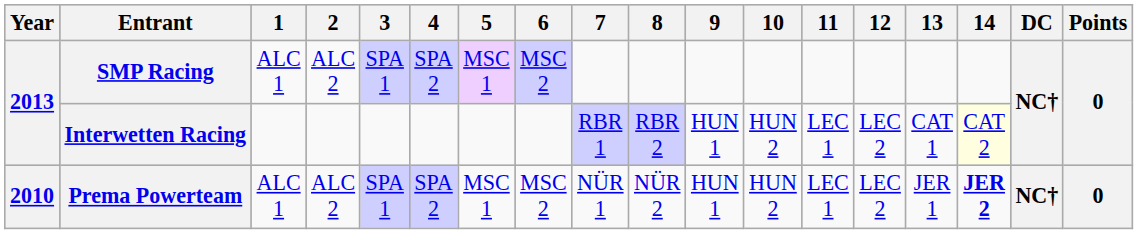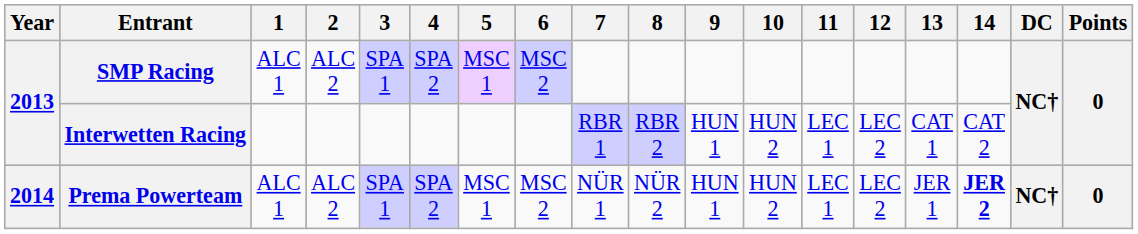Interwetten Racing | 14: lightyellow background -> no background
Prema Powerteam | Year: 2010 -> 2014
